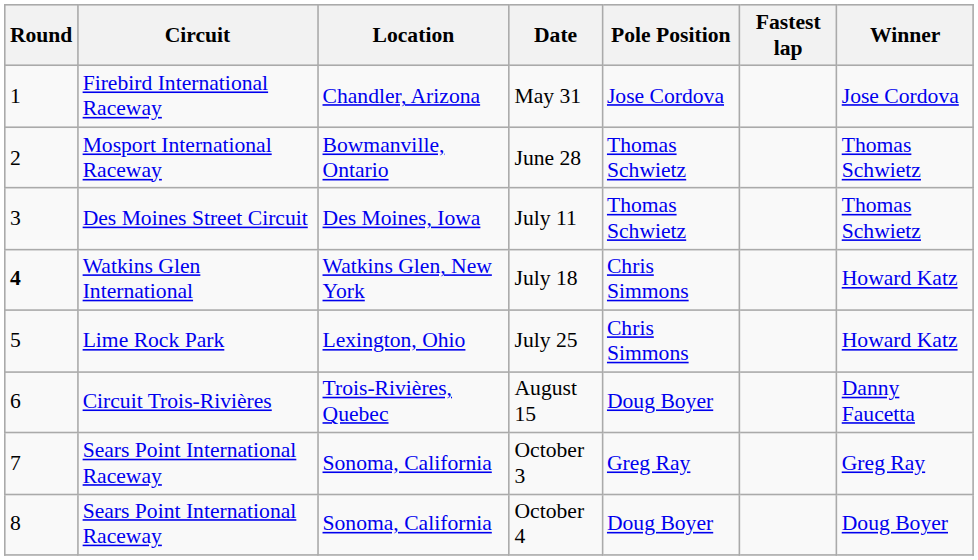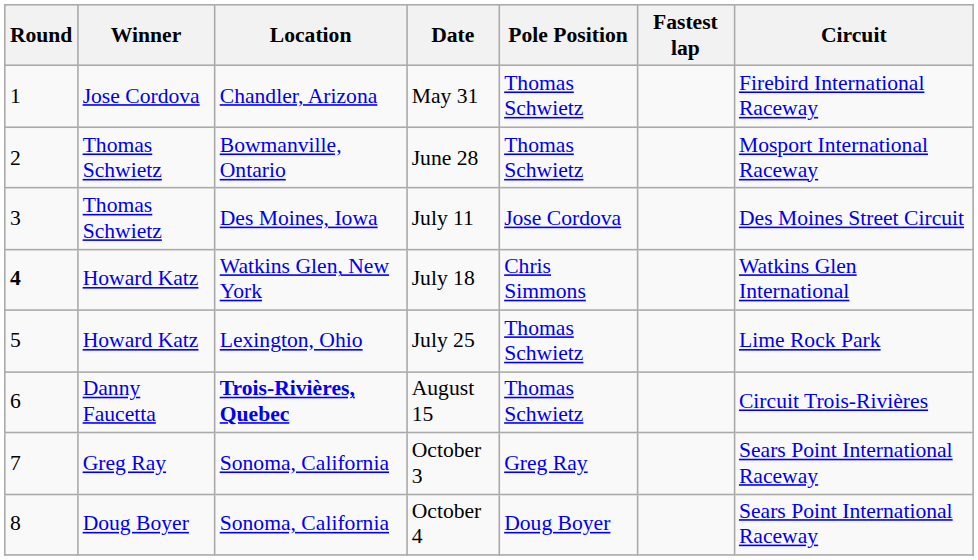columns swapped: Circuit <-> Winner
May 31 | Pole Position: Jose Cordova -> Thomas Schwietz
July 11 | Pole Position: Thomas Schwietz -> Jose Cordova
July 25 | Pole Position: Chris Simmons -> Thomas Schwietz
August 15 | Location: normal -> bold
August 15 | Pole Position: Doug Boyer -> Thomas Schwietz
